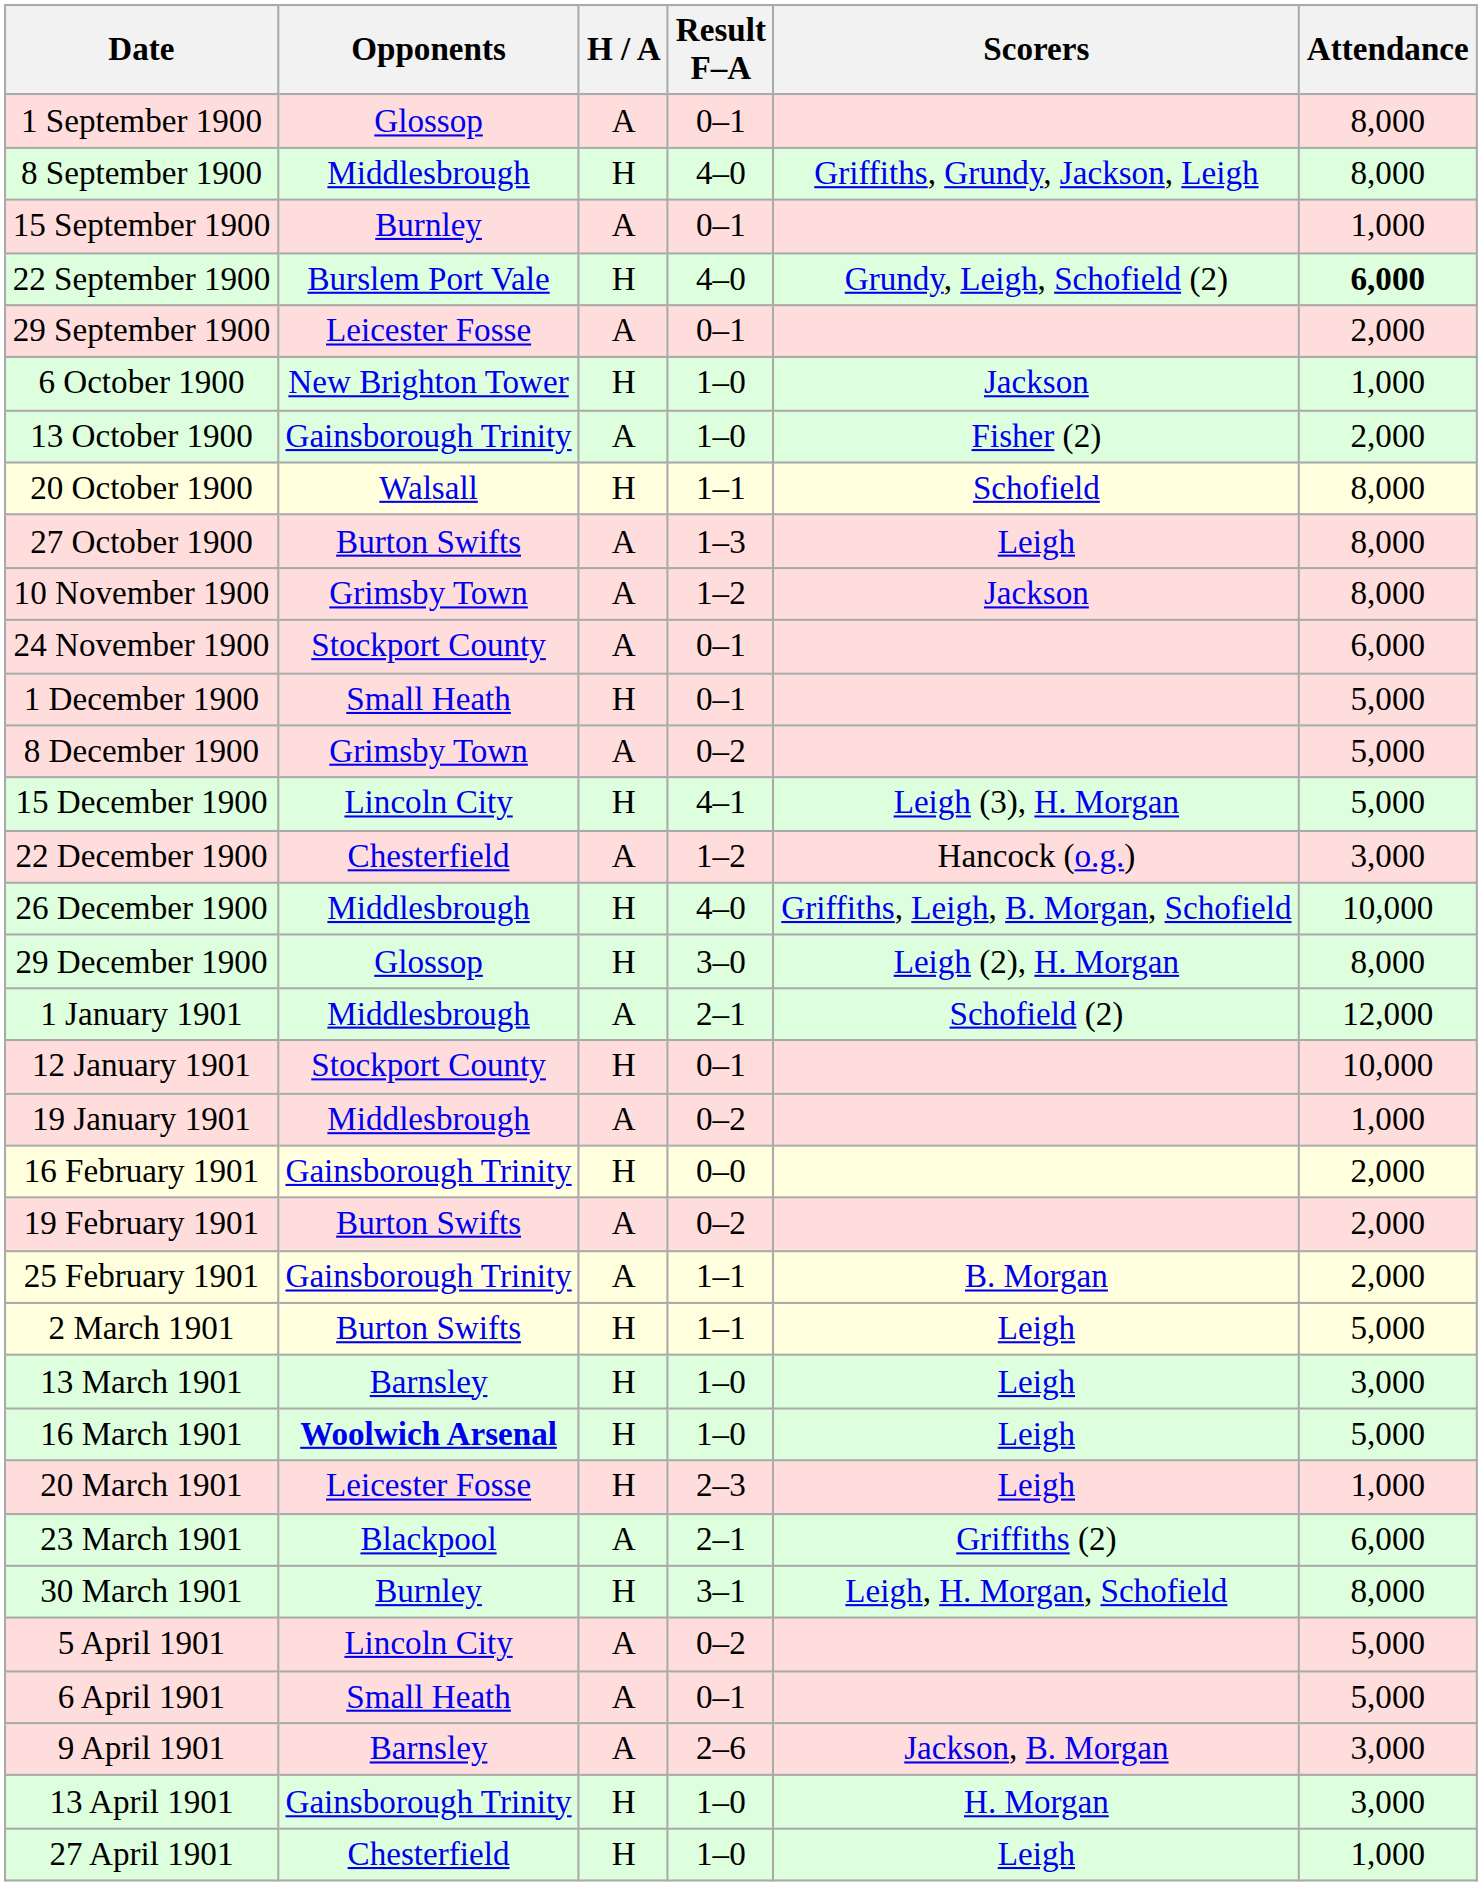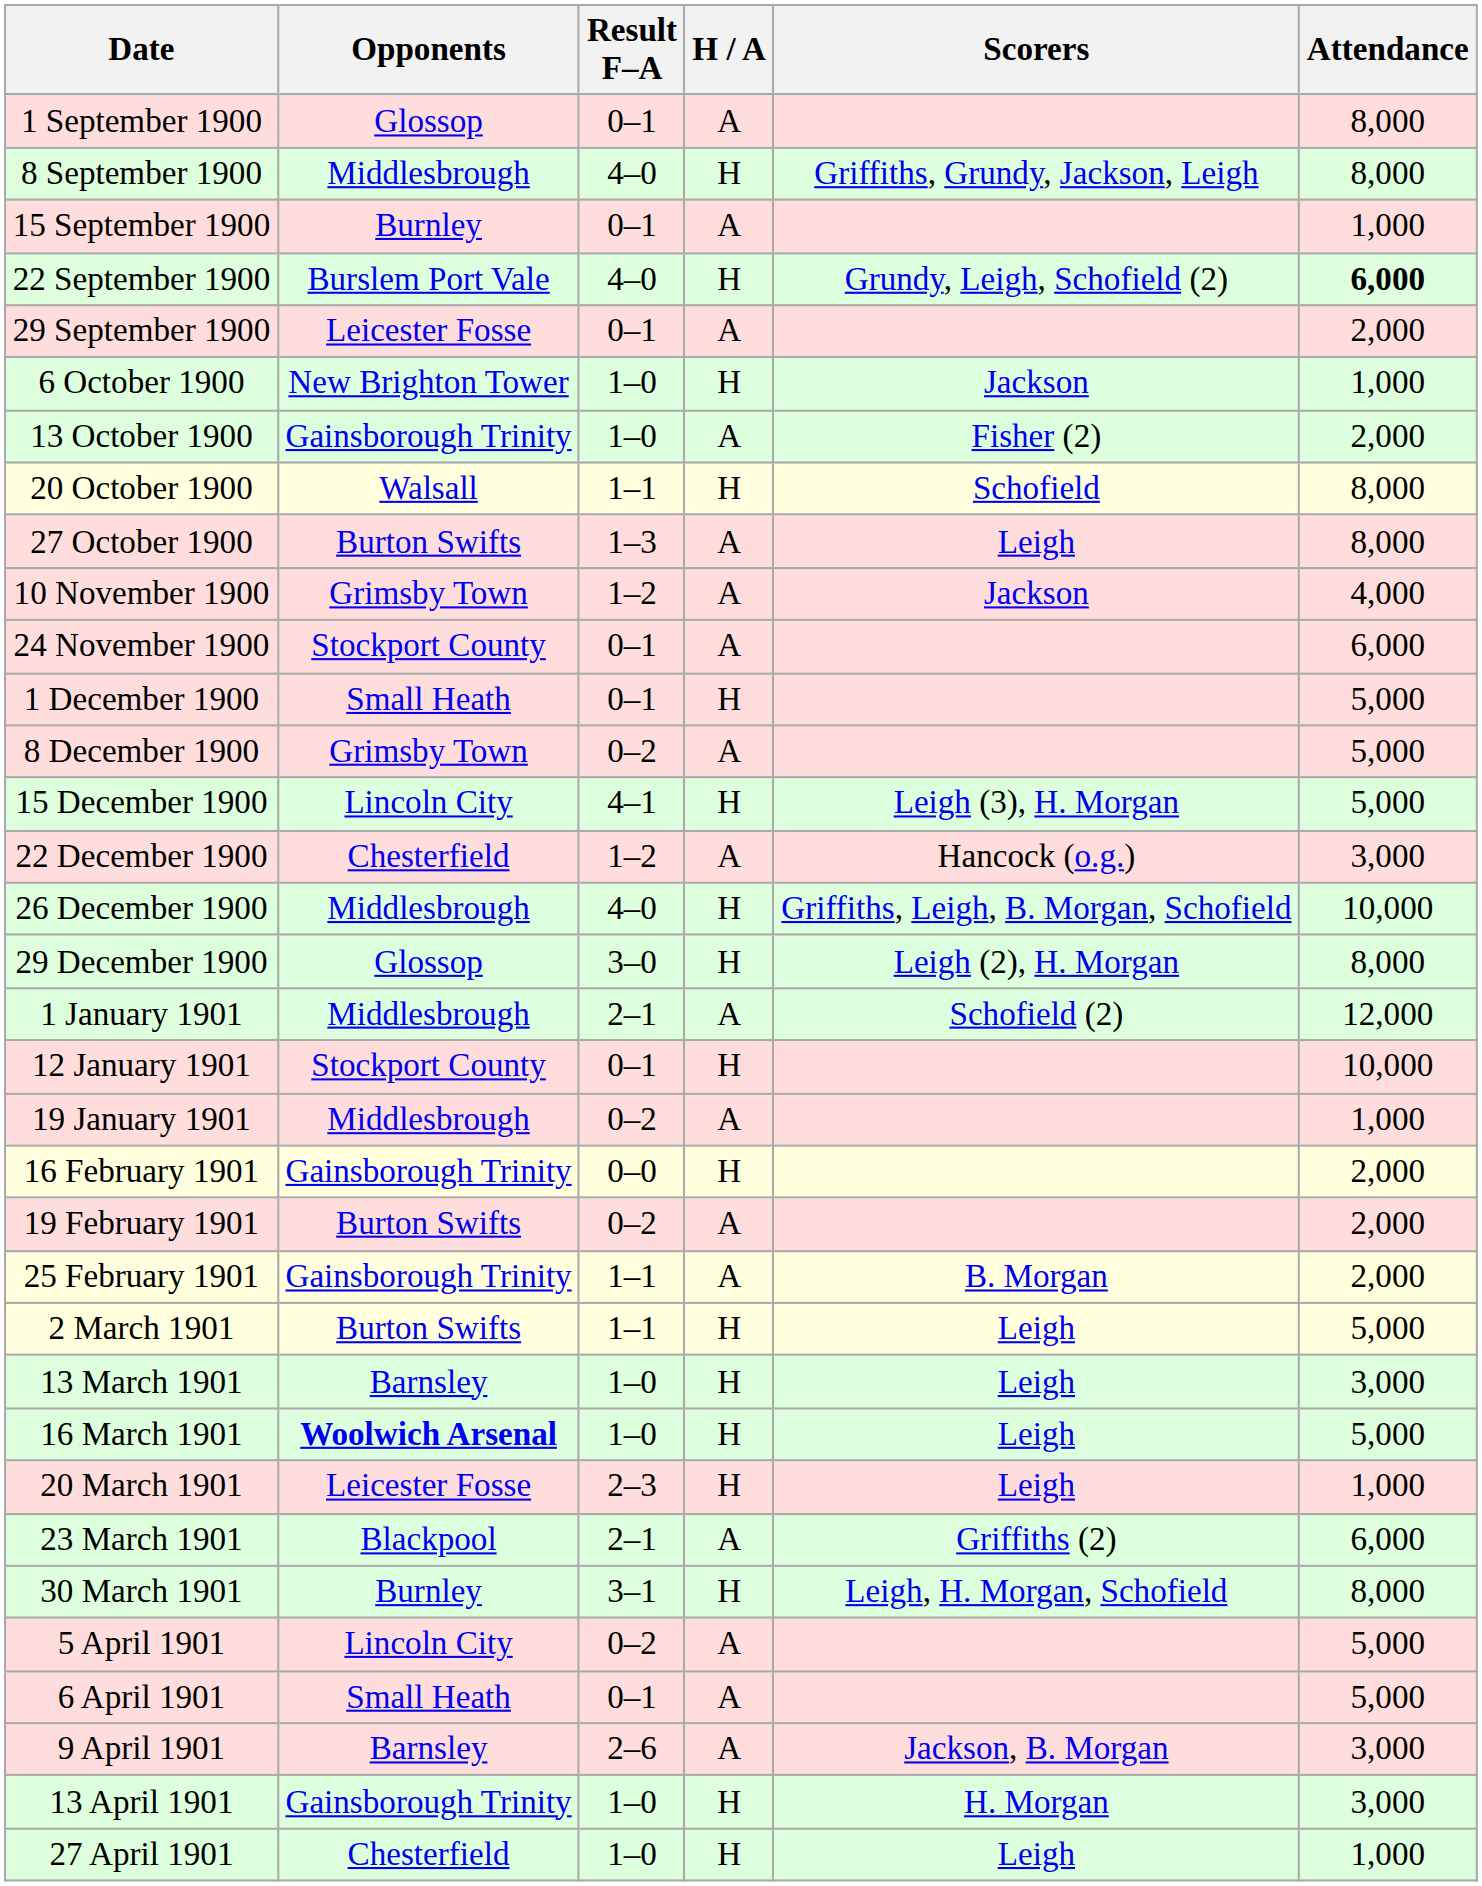columns swapped: H / A <-> Result F–A
10 November 1900 | Attendance: 8,000 -> 4,000
